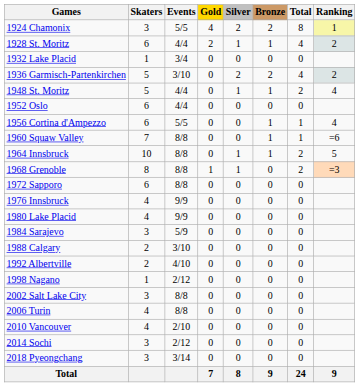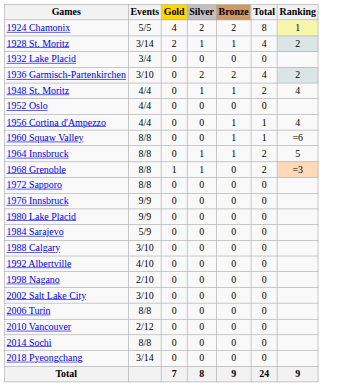- column: Skaters | 3 | 6 | 1 | 5 | 5 | 6 | 6 | 7 | 10 | 8 | 6 | 4 | 4 | 3 | 2 | 2 | 1 | 3 | 4 | 4 | 3 | 3
1928 St. Moritz | Events: 4/4 -> 3/14
1956 Cortina d'Ampezzo | Events: 5/5 -> 4/4
1998 Nagano | Events: 2/12 -> 2/10
2002 Salt Lake City | Events: 8/8 -> 3/10
2010 Vancouver | Events: 2/10 -> 2/12
2014 Sochi | Events: 2/12 -> 8/8
